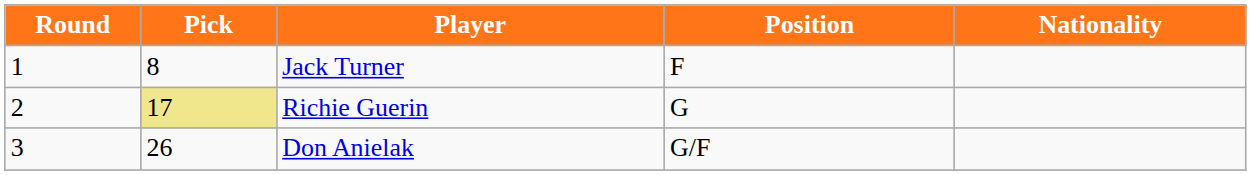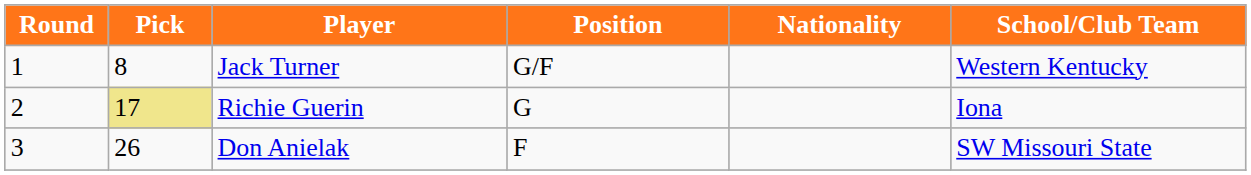+ column: School/Club Team | Western Kentucky | Iona | SW Missouri State
Jack Turner | Position: F -> G/F
Don Anielak | Position: G/F -> F
